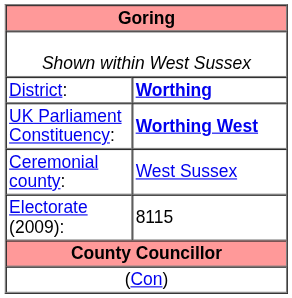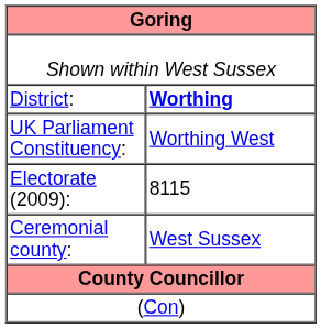UK Parliament Constituency: | column 2: bold -> normal
rows swapped: Ceremonial county: <-> Electorate (2009):
